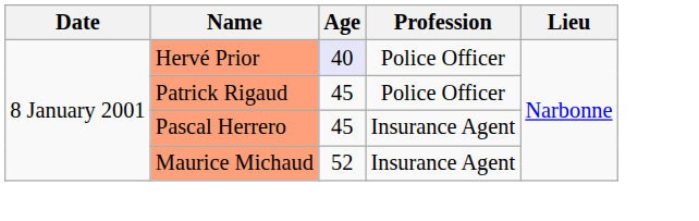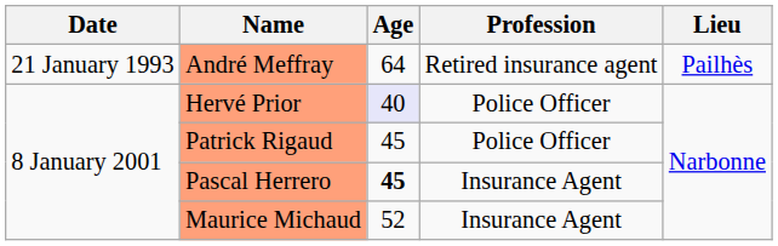+ row: 21 January 1993 | André Meffray | 64 | Retired insurance agent | Pailhès
Pascal Herrero | Age: normal -> bold
